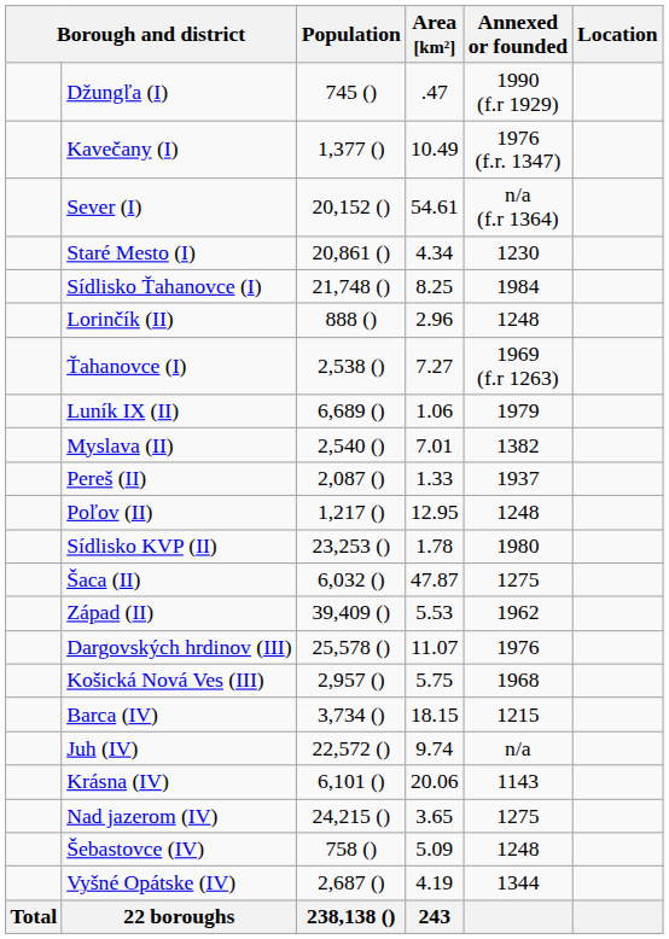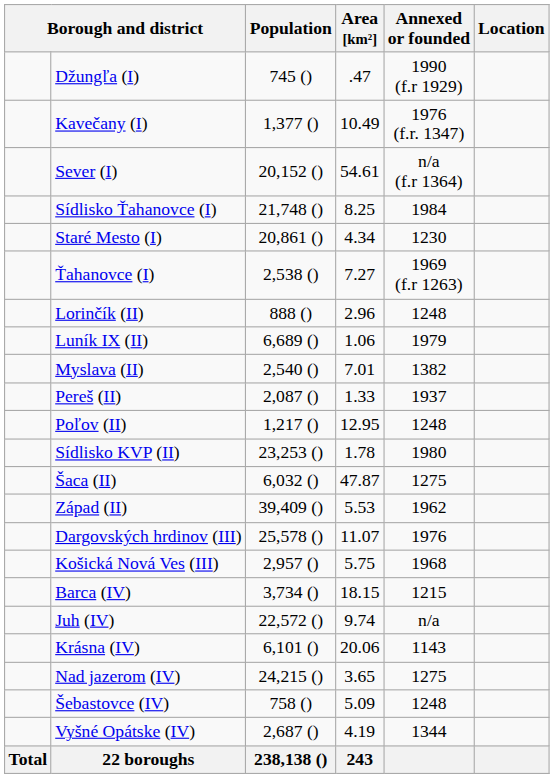rows swapped: Sídlisko Ťahanovce (I) <-> Staré Mesto (I)
rows swapped: Ťahanovce (I) <-> Lorinčík (II)
